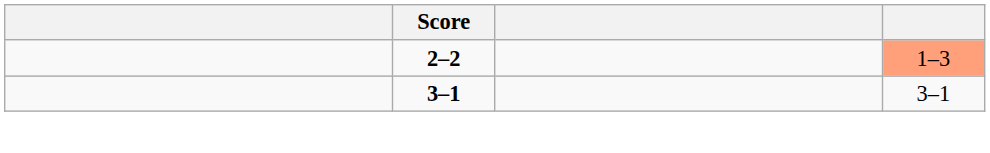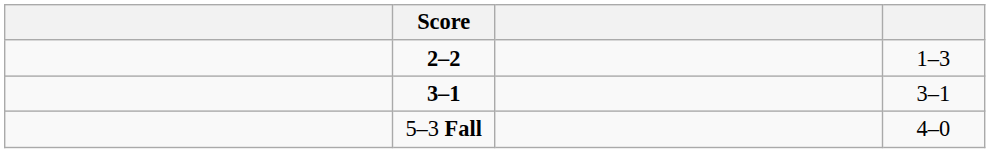2–2 | column 4: lightsalmon background -> no background
+ row: 5–3 Fall | 4–0
